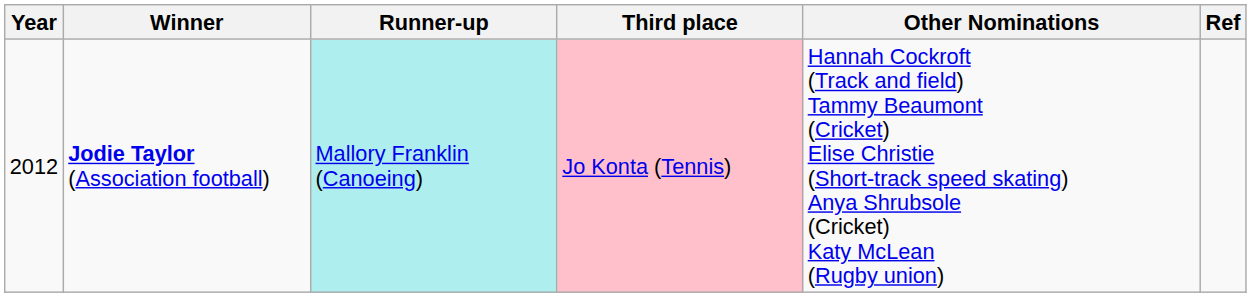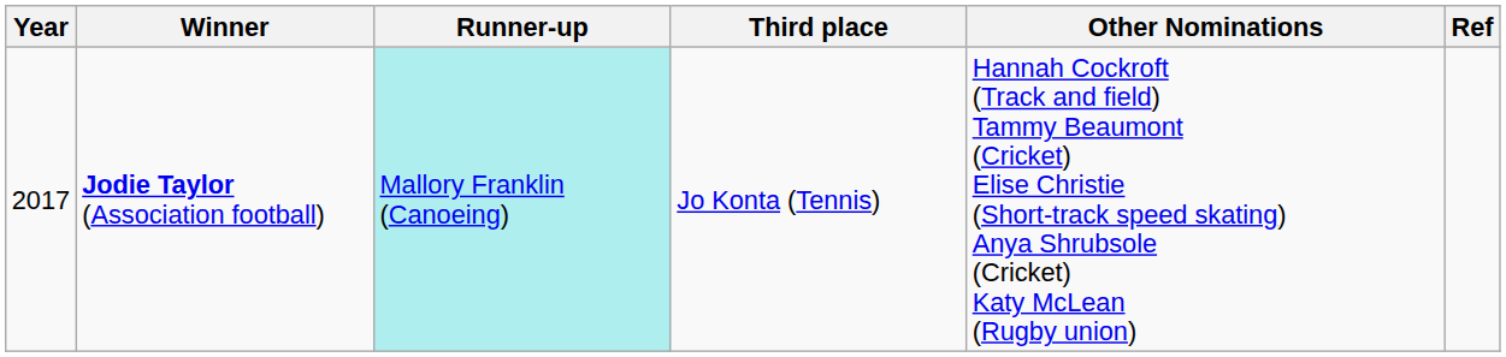Jodie Taylor (Association football) | Year: 2012 -> 2017
Jodie Taylor (Association football) | Third place: pink background -> no background
